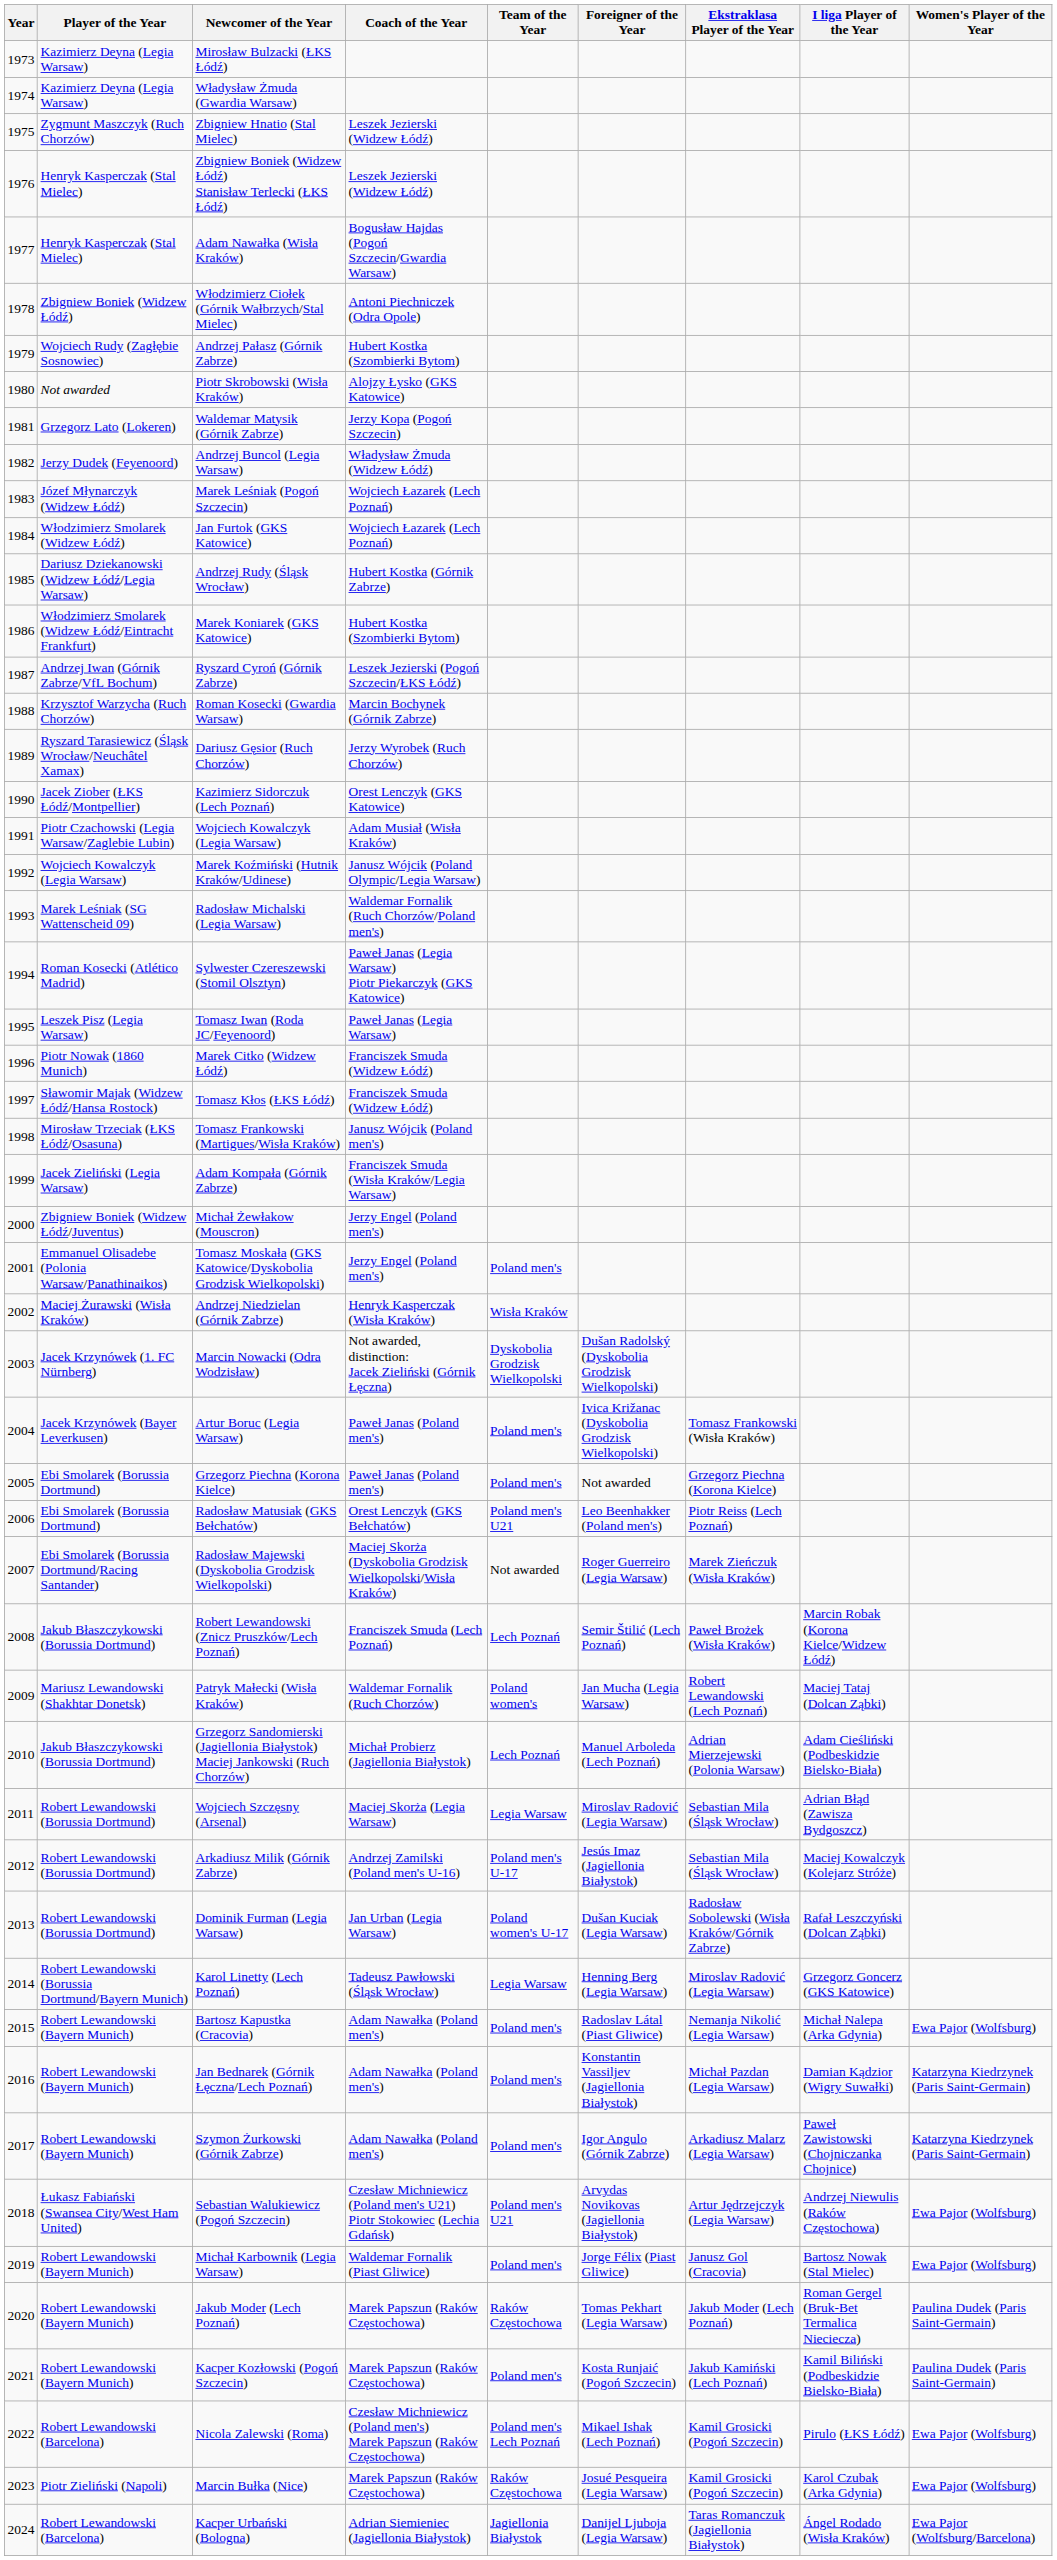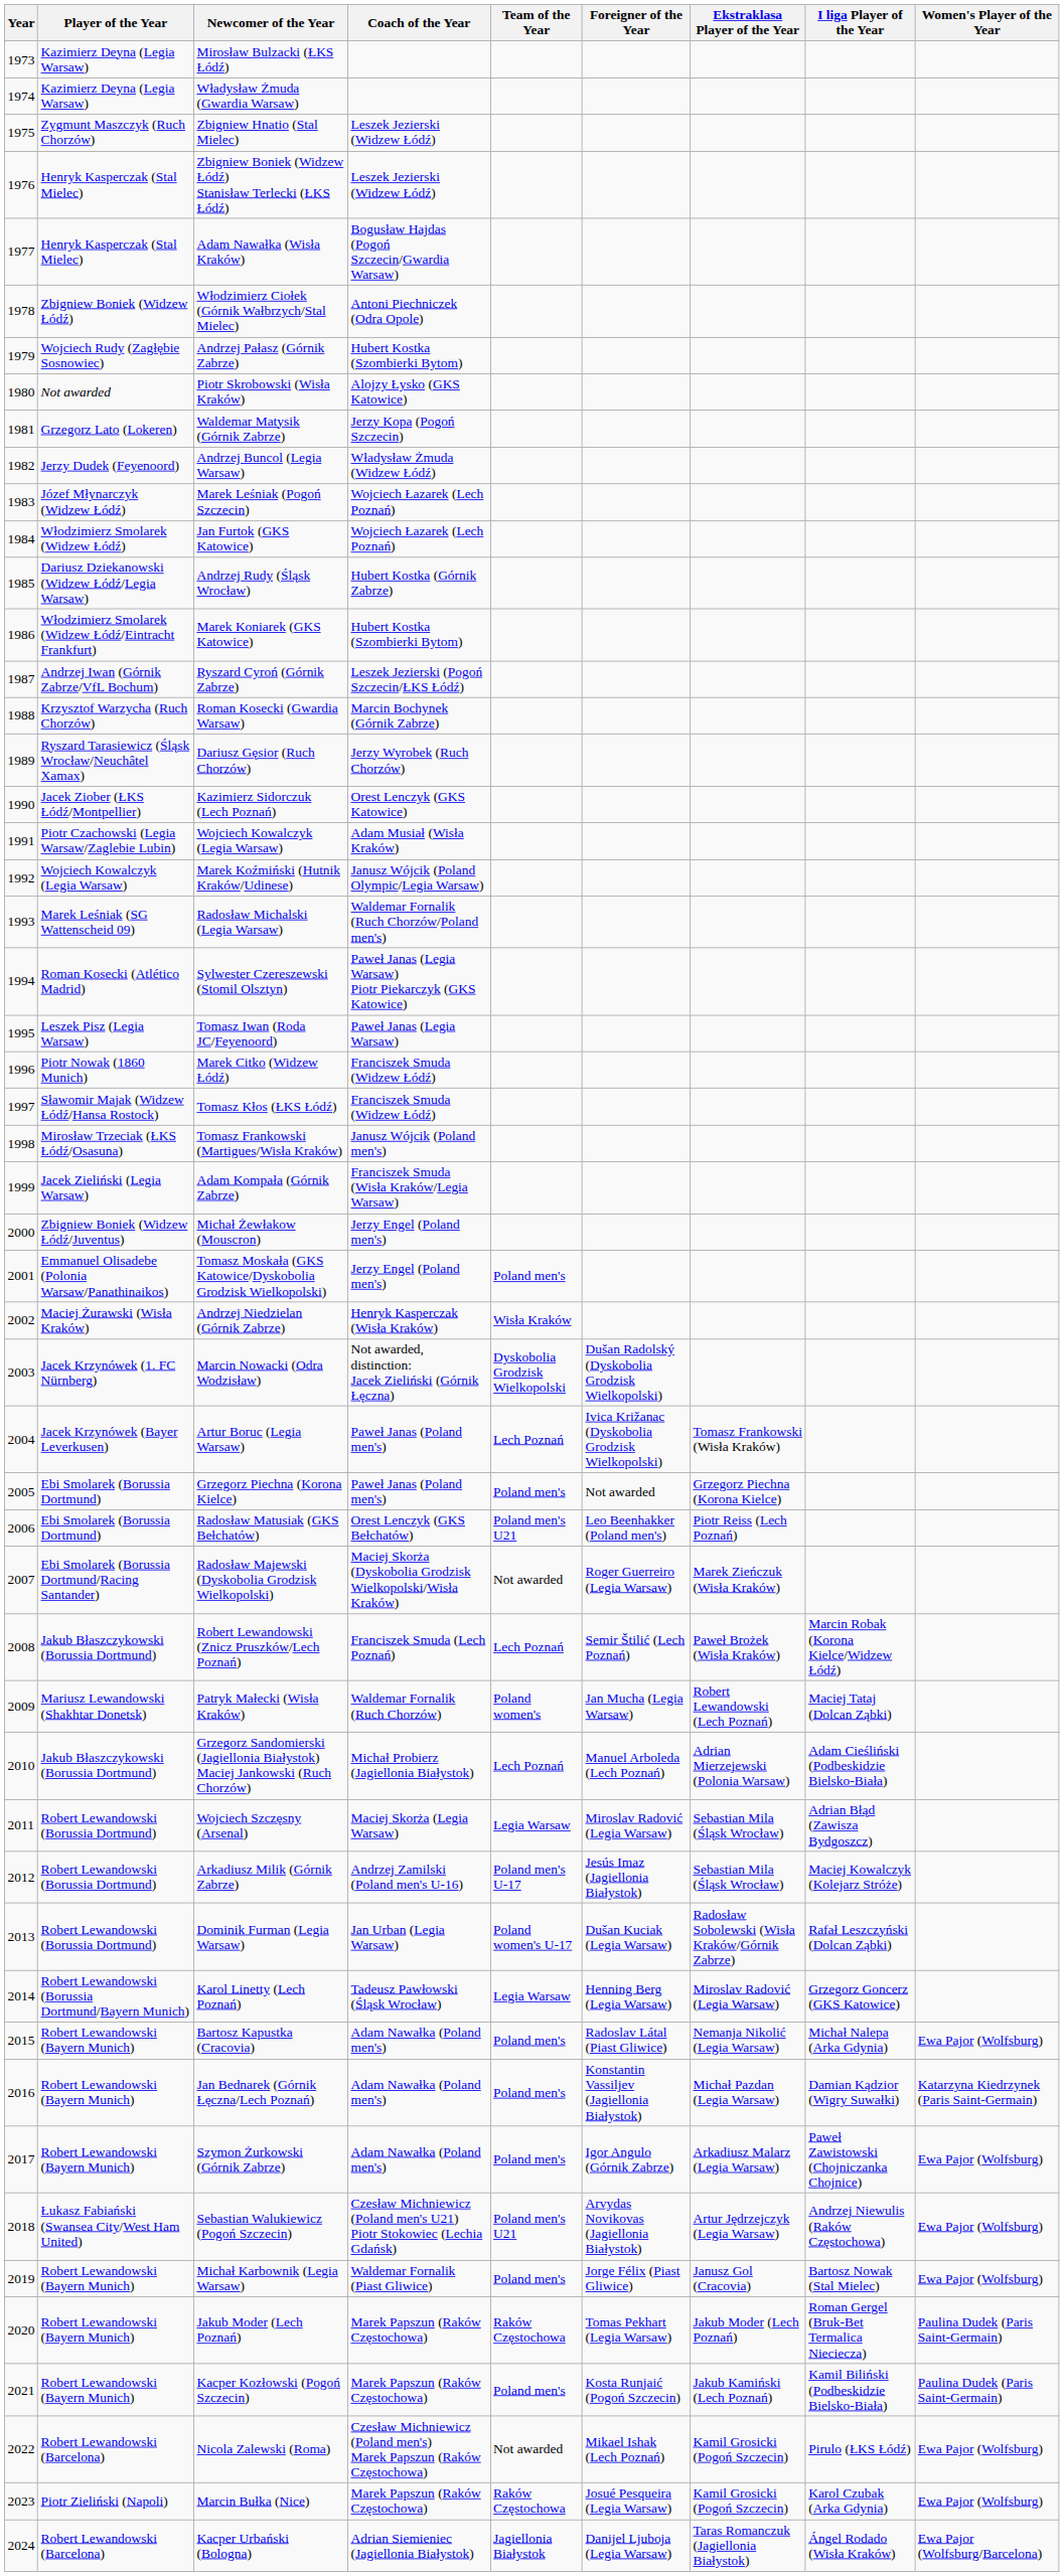Artur Boruc (Legia Warsaw) | Team of the Year: Poland men's -> Lech Poznań
Szymon Żurkowski (Górnik Zabrze) | Women's Player of the Year: Katarzyna Kiedrzynek (Paris Saint-Germain) -> Ewa Pajor (Wolfsburg)
Nicola Zalewski (Roma) | Team of the Year: Poland men's Lech Poznań -> Not awarded
